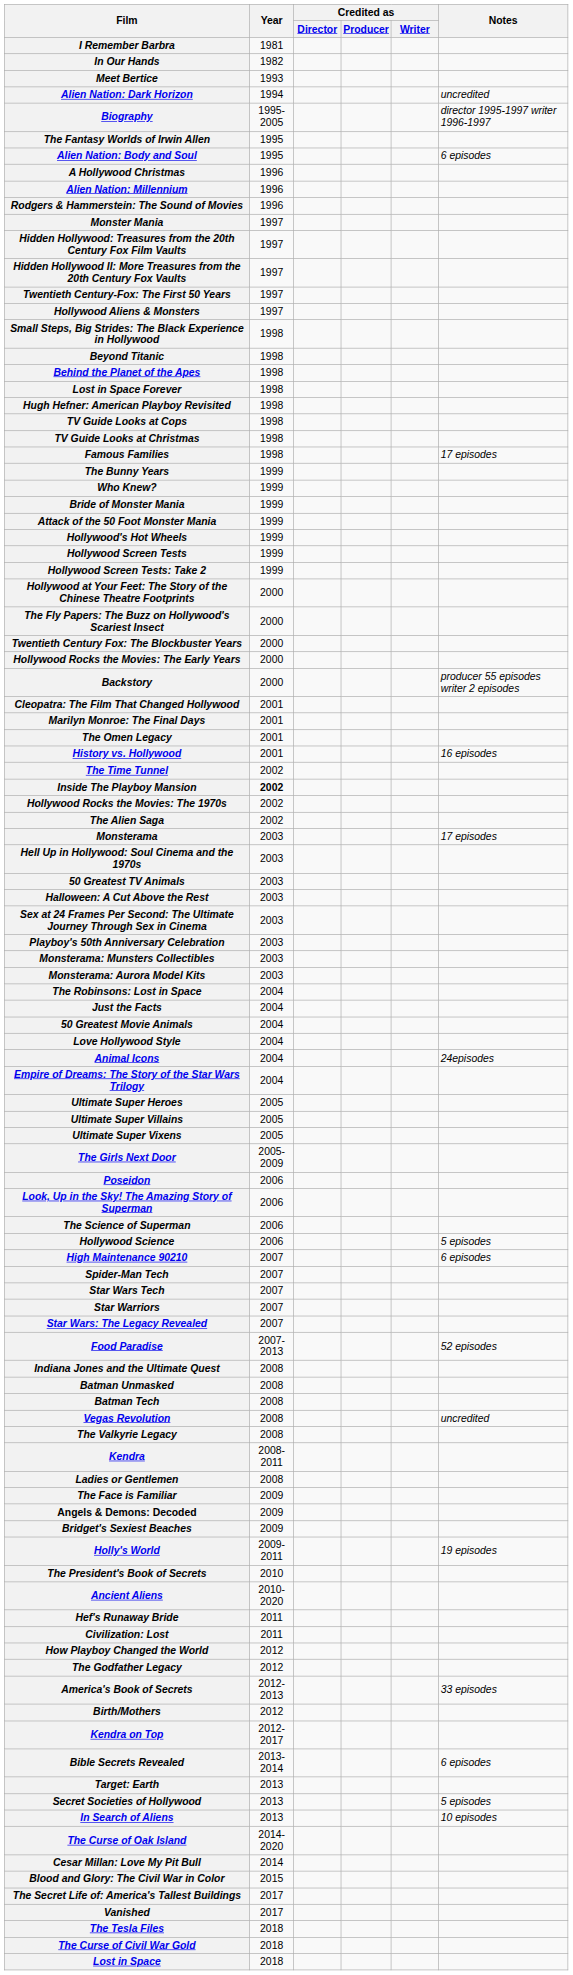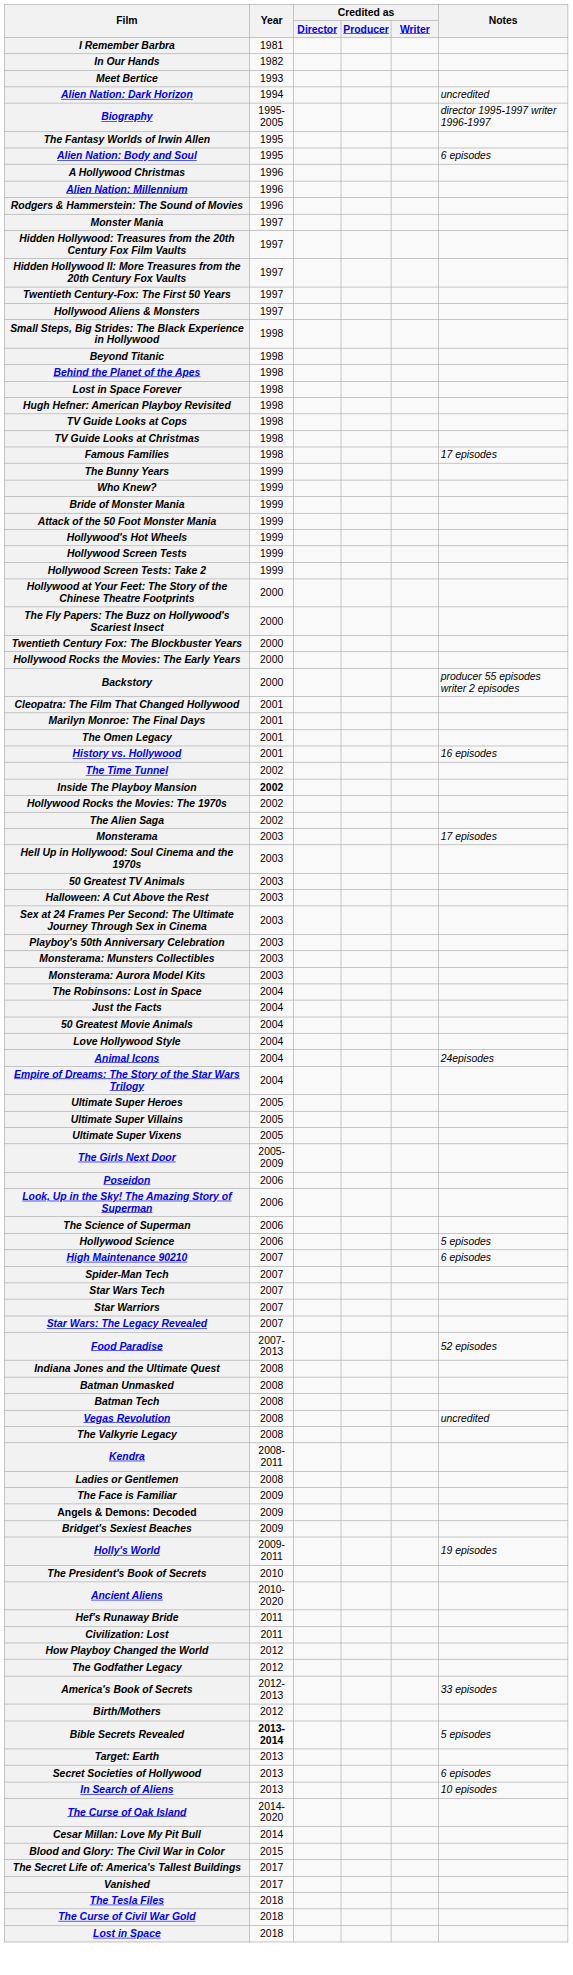- row: Kendra on Top | 2012-2017
Bible Secrets Revealed | Year: normal -> bold
Bible Secrets Revealed | Notes: 6 episodes -> 5 episodes
Secret Societies of Hollywood | Notes: 5 episodes -> 6 episodes
